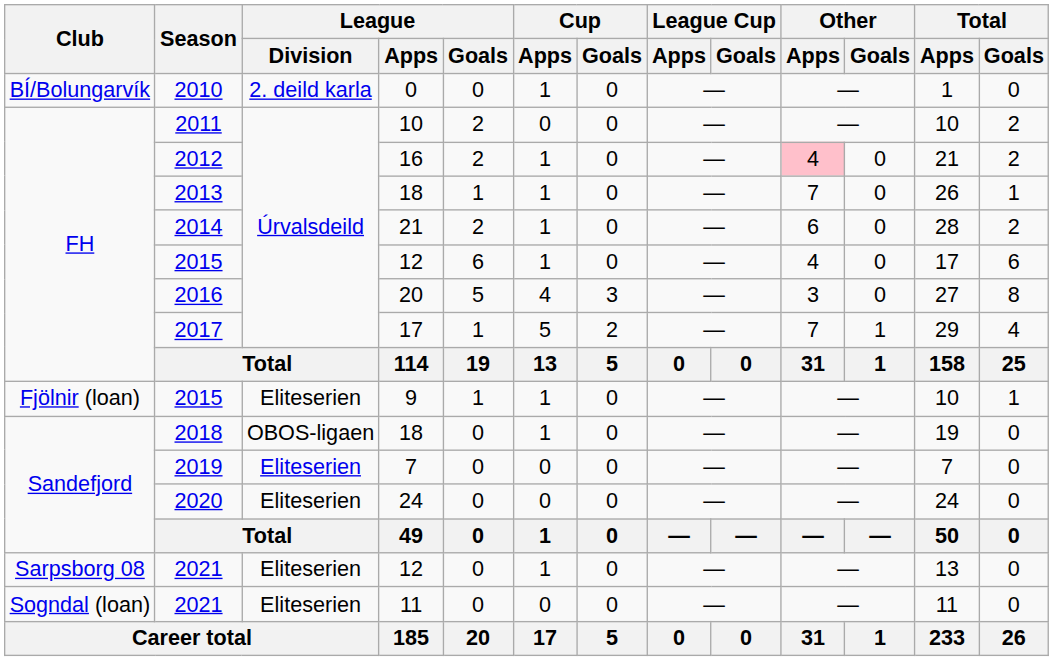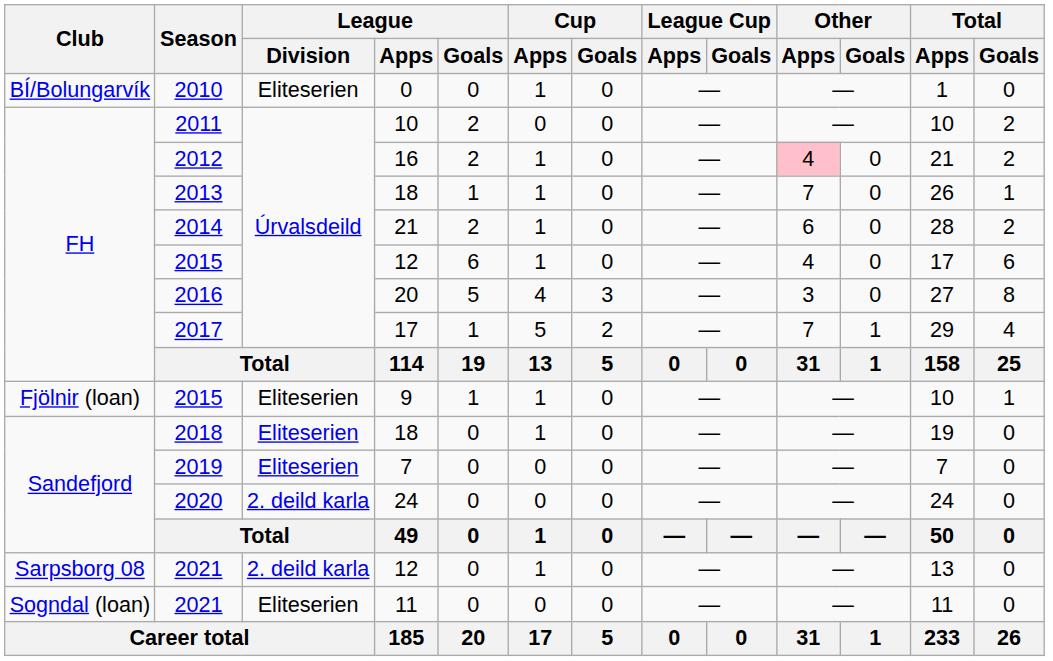2010 | League / Division: 2. deild karla -> Eliteserien
2018 | League / Division: OBOS-ligaen -> Eliteserien
2020 | League / Division: Eliteserien -> 2. deild karla
2021 / 12 | League / Division: Eliteserien -> 2. deild karla
